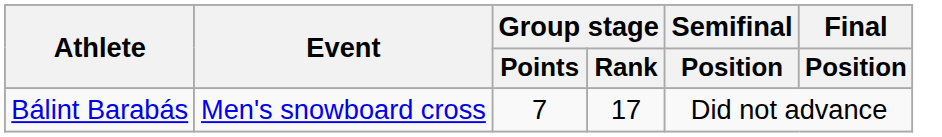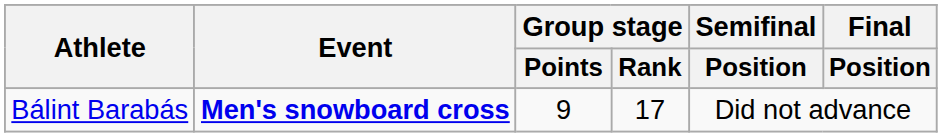Bálint Barabás | Event: normal -> bold
Bálint Barabás | Group stage / Points: 7 -> 9
